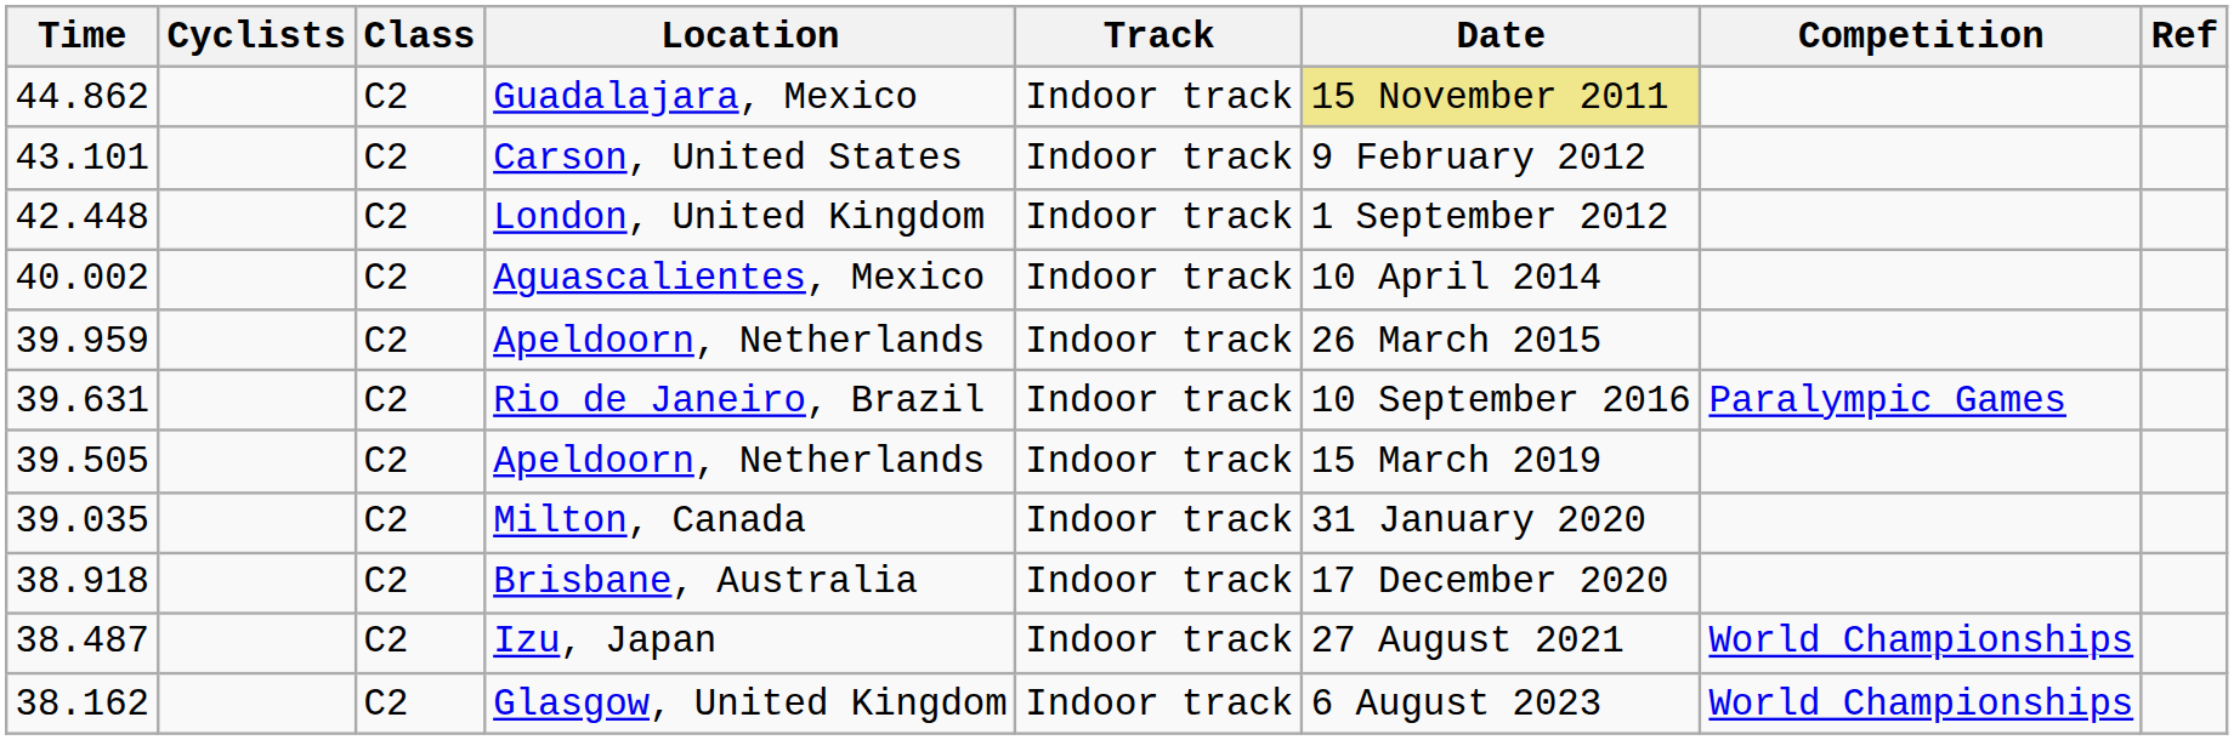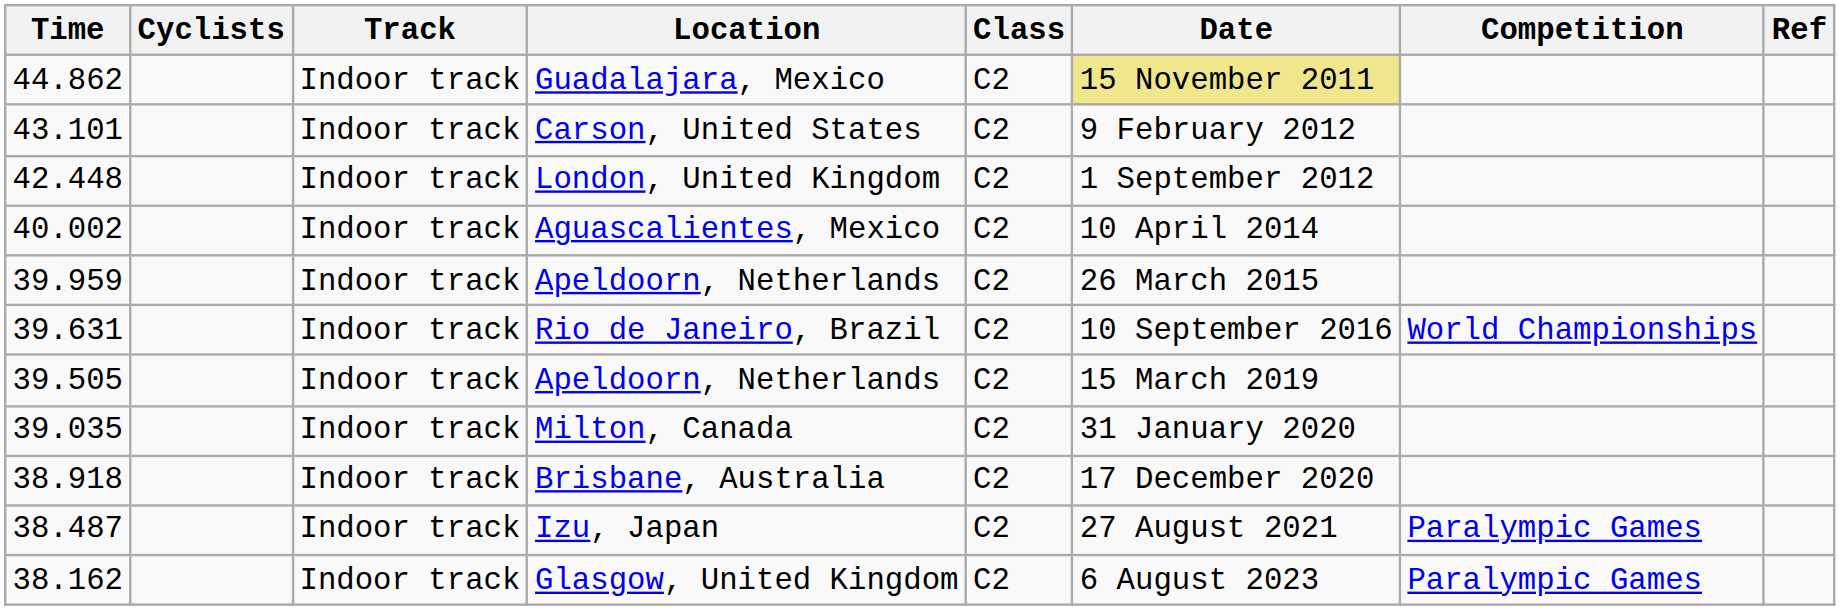columns swapped: Class <-> Track
Rio de Janeiro, Brazil | Competition: Paralympic Games -> World Championships
Izu, Japan | Competition: World Championships -> Paralympic Games
Glasgow, United Kingdom | Competition: World Championships -> Paralympic Games
